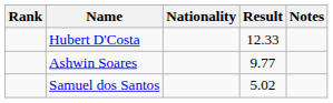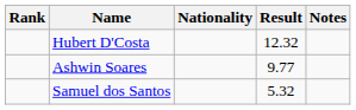Hubert D'Costa | Result: 12.33 -> 12.32
Samuel dos Santos | Result: 5.02 -> 5.32
